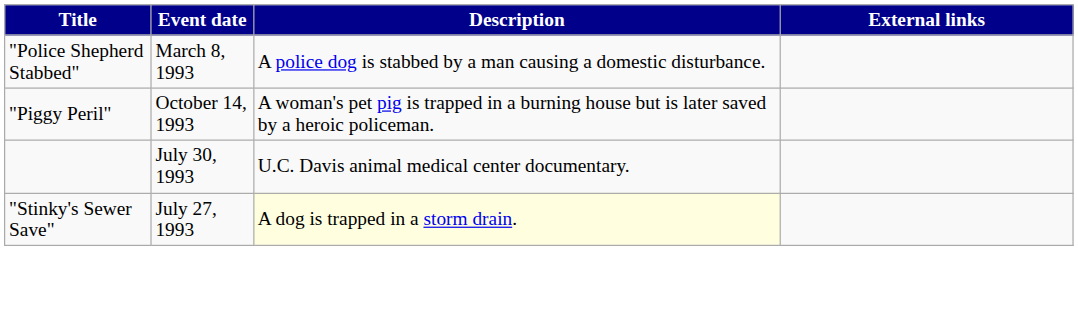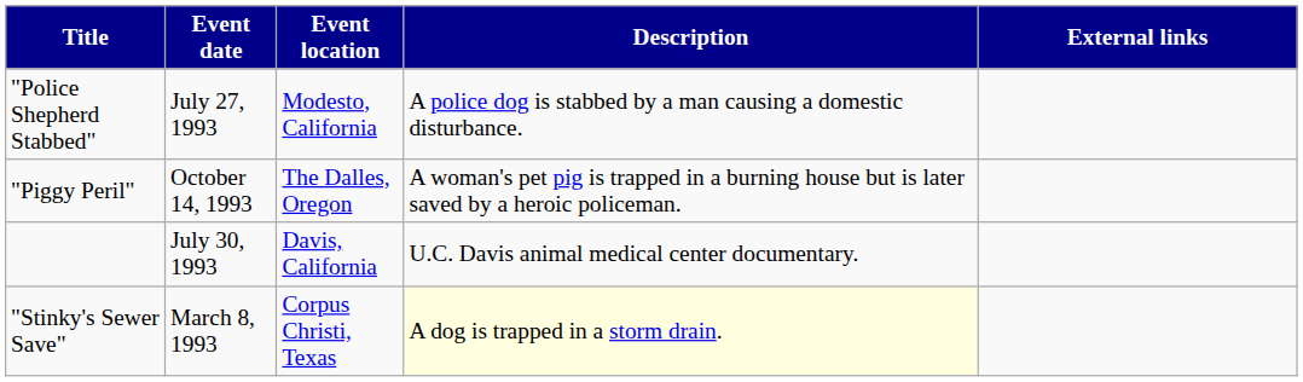+ column: Event location | Modesto, California | The Dalles, Oregon | Davis, California | Corpus Christi, Texas
"Police Shepherd Stabbed" | Event date: March 8, 1993 -> July 27, 1993
"Stinky's Sewer Save" | Event date: July 27, 1993 -> March 8, 1993
